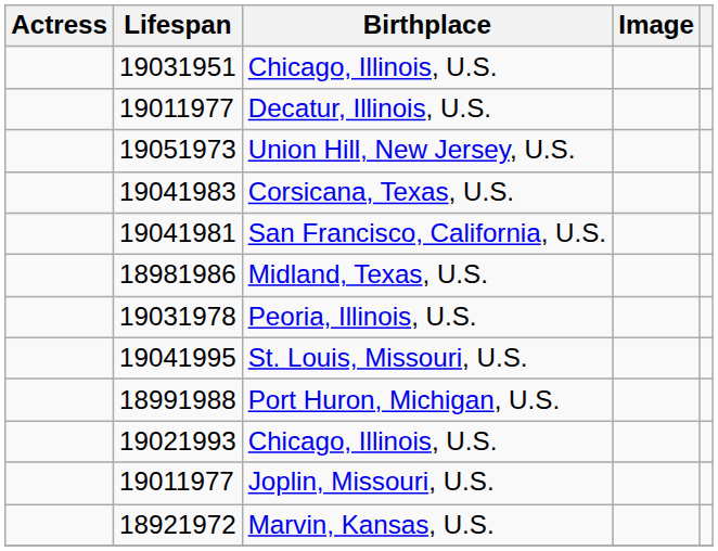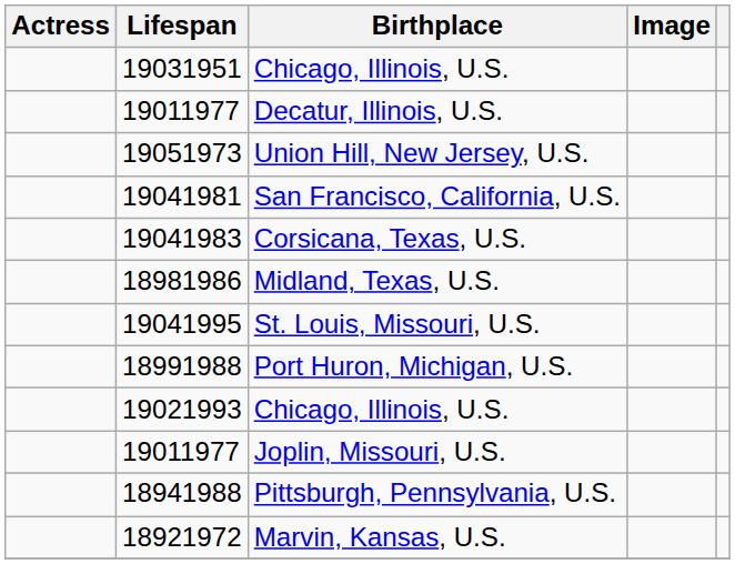rows swapped: Corsicana, Texas, U.S. <-> San Francisco, California, U.S.
- row: 19031978 | Peoria, Illinois, U.S.
+ row: 18941988 | Pittsburgh, Pennsylvania, U.S.
